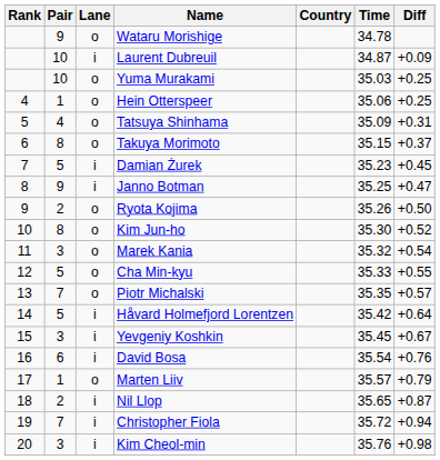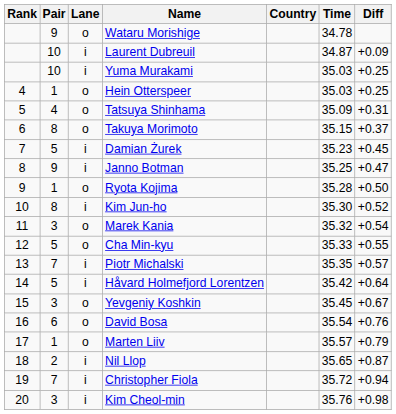Yuma Murakami | Lane: o -> i
Hein Otterspeer | Time: 35.06 -> 35.03
Ryota Kojima | Pair: 2 -> 1
Ryota Kojima | Time: 35.26 -> 35.28
Kim Jun-ho | Lane: o -> i
Piotr Michalski | Lane: o -> i
Yevgeniy Koshkin | Lane: i -> o
David Bosa | Lane: i -> o
